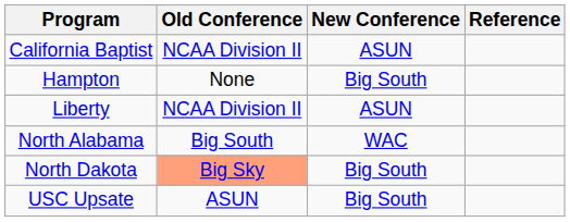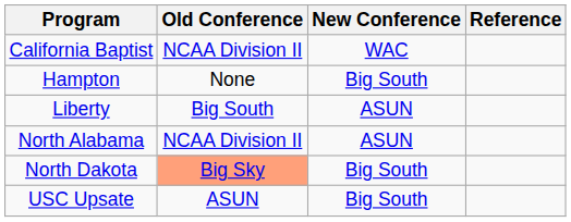California Baptist | New Conference: ASUN -> WAC
Liberty | Old Conference: NCAA Division II -> Big South
North Alabama | Old Conference: Big South -> NCAA Division II
North Alabama | New Conference: WAC -> ASUN
